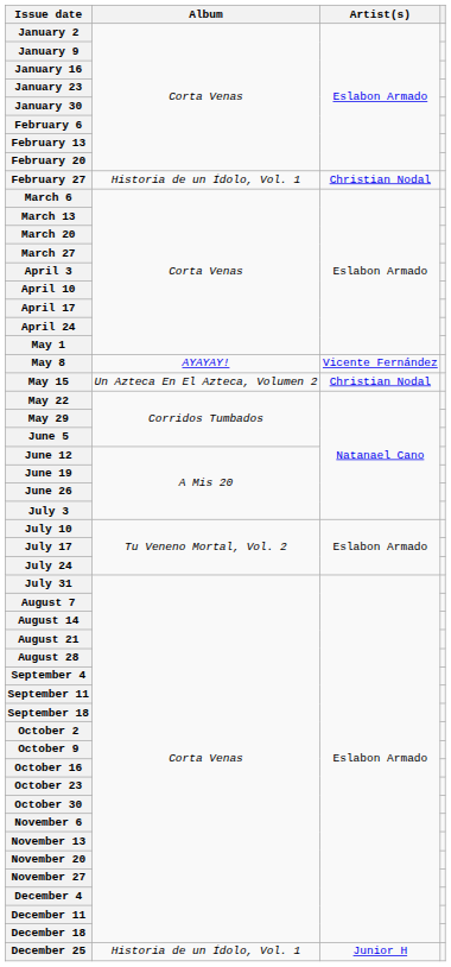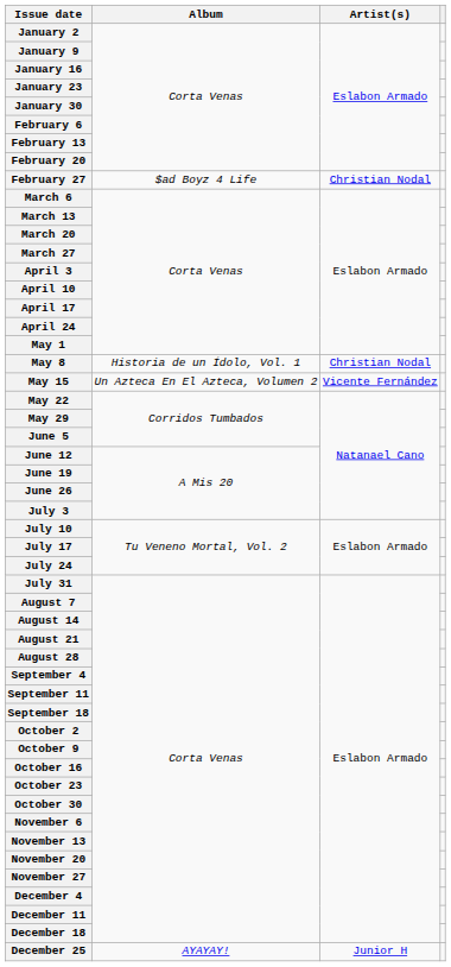February 27 | Album: Historia de un Ídolo, Vol. 1 -> $ad Boyz 4 Life
May 8 | Album: AYAYAY! -> Historia de un Ídolo, Vol. 1
May 8 | Artist(s): Vicente Fernández -> Christian Nodal
May 15 | Artist(s): Christian Nodal -> Vicente Fernández
December 25 | Album: Historia de un Ídolo, Vol. 1 -> AYAYAY!
